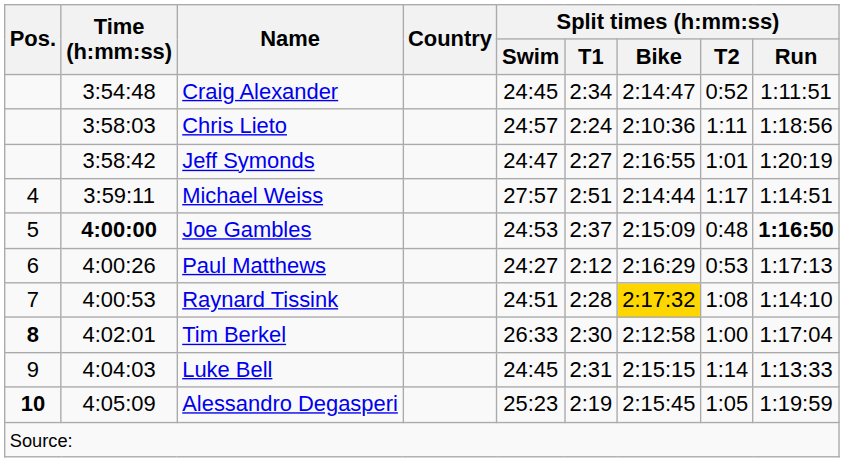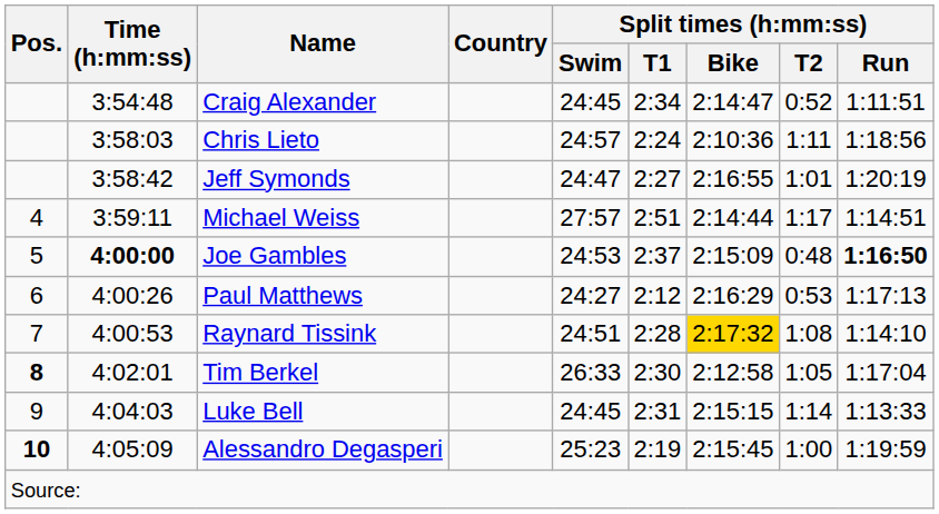Tim Berkel | Split times (h:mm:ss) / T2: 1:00 -> 1:05
Alessandro Degasperi | Split times (h:mm:ss) / T2: 1:05 -> 1:00
